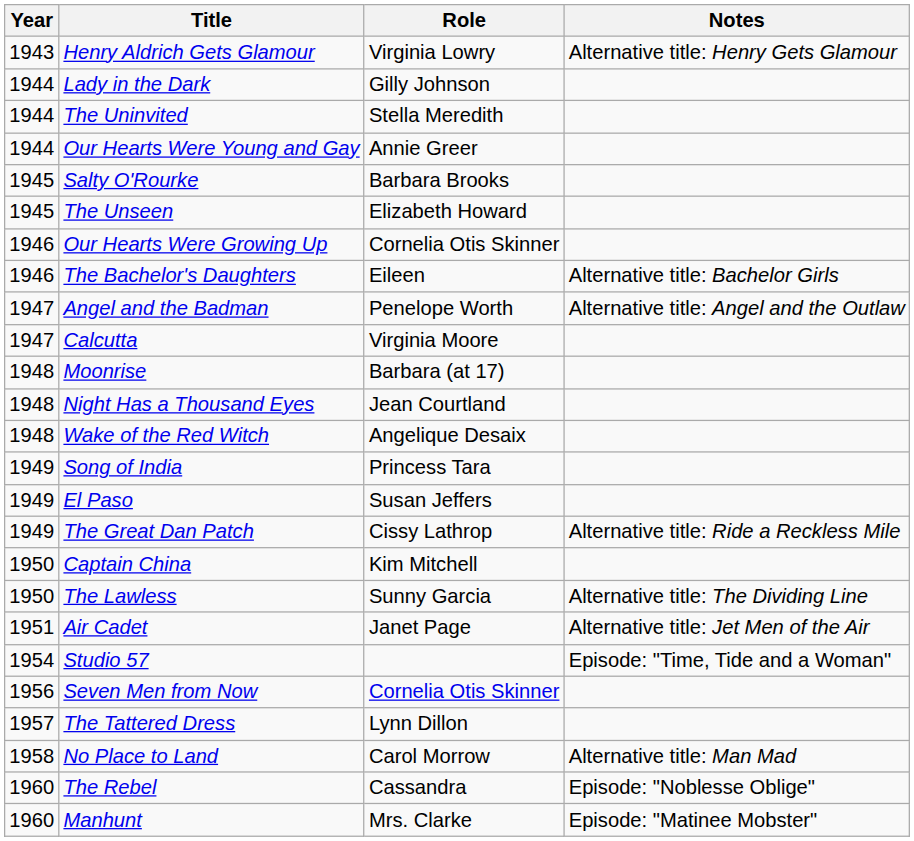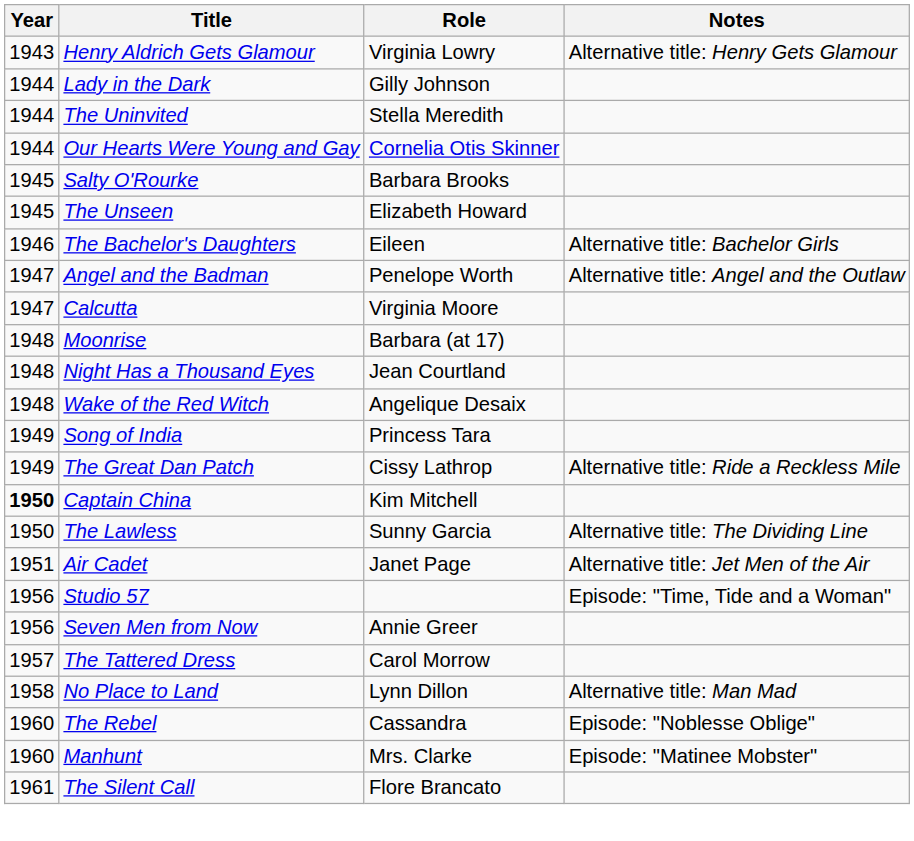Our Hearts Were Young and Gay | Role: Annie Greer -> Cornelia Otis Skinner
- row: 1946 | Our Hearts Were Growing Up | Cornelia Otis Skinner
- row: 1949 | El Paso | Susan Jeffers
Captain China | Year: normal -> bold
Studio 57 | Year: 1954 -> 1956
Seven Men from Now | Role: Cornelia Otis Skinner -> Annie Greer
The Tattered Dress | Role: Lynn Dillon -> Carol Morrow
No Place to Land | Role: Carol Morrow -> Lynn Dillon
+ row: 1961 | The Silent Call | Flore Brancato
